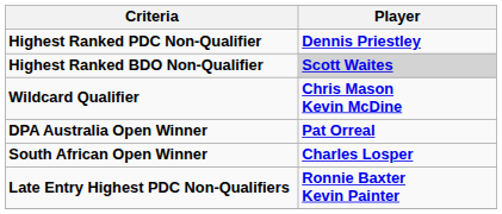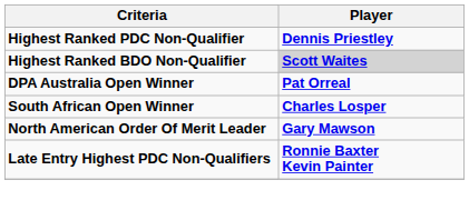- row: Wildcard Qualifier | Chris Mason Kevin McDine
+ row: North American Order Of Merit Leader | Gary Mawson
